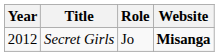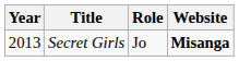Secret Girls | Year: 2012 -> 2013
